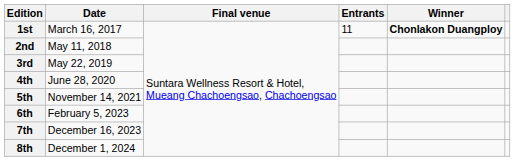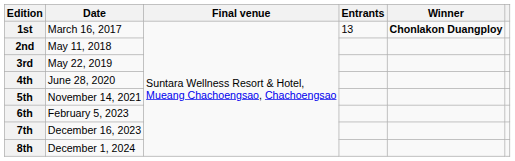1st | Entrants: 11 -> 13
